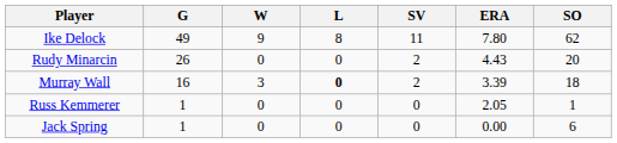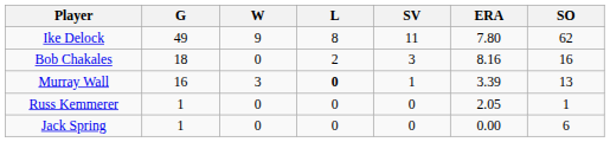- row: Rudy Minarcin | 26 | 0 | 0 | 2 | 4.43 | 20
+ row: Bob Chakales | 18 | 0 | 2 | 3 | 8.16 | 16
Murray Wall | SV: 2 -> 1
Murray Wall | SO: 18 -> 13
